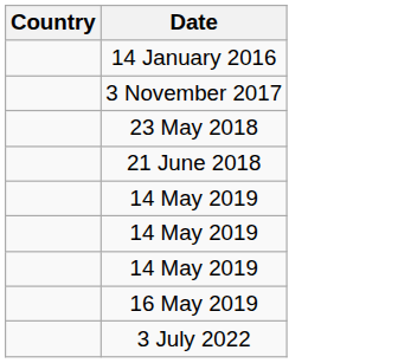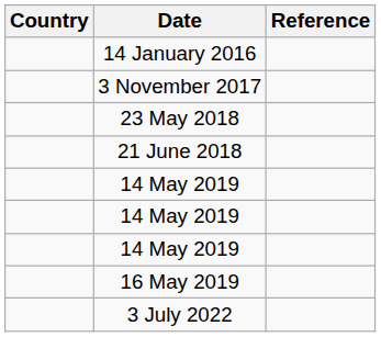+ column: Reference
